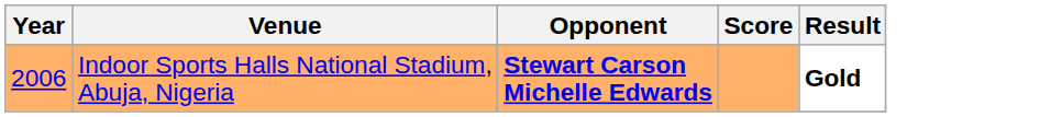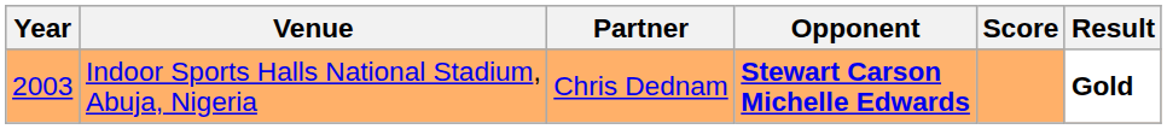+ column: Partner | Chris Dednam
Indoor Sports Halls National Stadium, Abuja, Nigeria | Year: 2006 -> 2003
